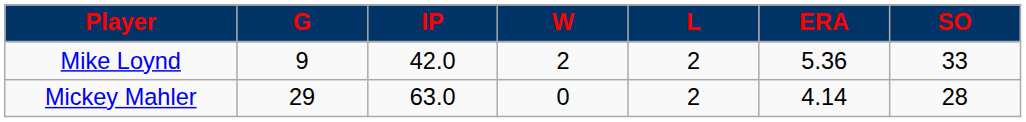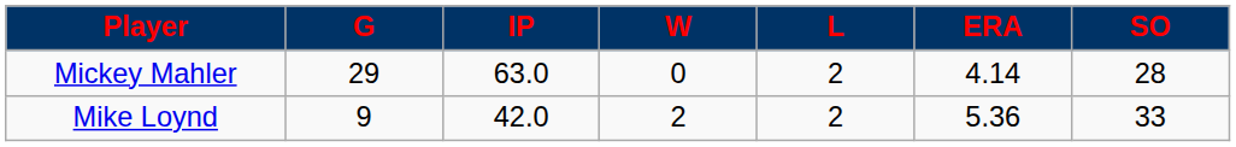rows swapped: Mickey Mahler <-> Mike Loynd
